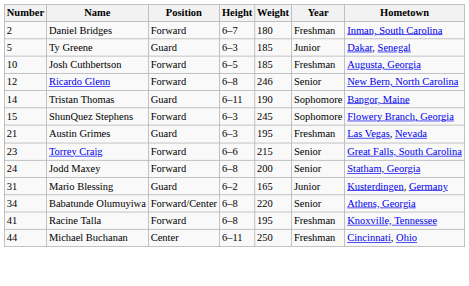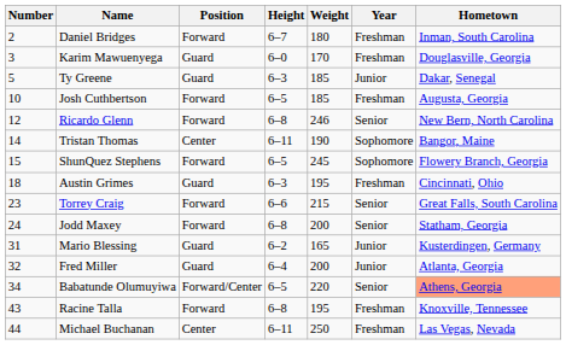+ row: 3 | Karim Mawuenyega | Guard | 6–0 | 170 | Freshman | Douglasville, Georgia
Tristan Thomas | Position: Guard -> Center
ShunQuez Stephens | Height: 6–3 -> 6–5
Austin Grimes | Number: 21 -> 18
Austin Grimes | Hometown: Las Vegas, Nevada -> Cincinnati, Ohio
+ row: 32 | Fred Miller | Guard | 6–4 | 200 | Junior | Atlanta, Georgia
Babatunde Olumuyiwa | Height: 6–8 -> 6–5
Babatunde Olumuyiwa | Hometown: no background -> lightsalmon background
Racine Talla | Number: 41 -> 43
Michael Buchanan | Hometown: Cincinnati, Ohio -> Las Vegas, Nevada
